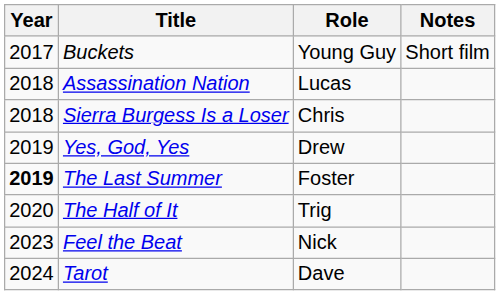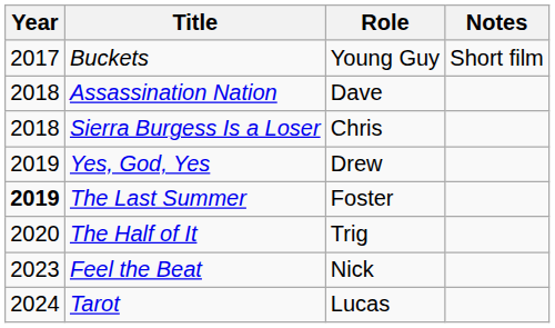Assassination Nation | Role: Lucas -> Dave
Tarot | Role: Dave -> Lucas
